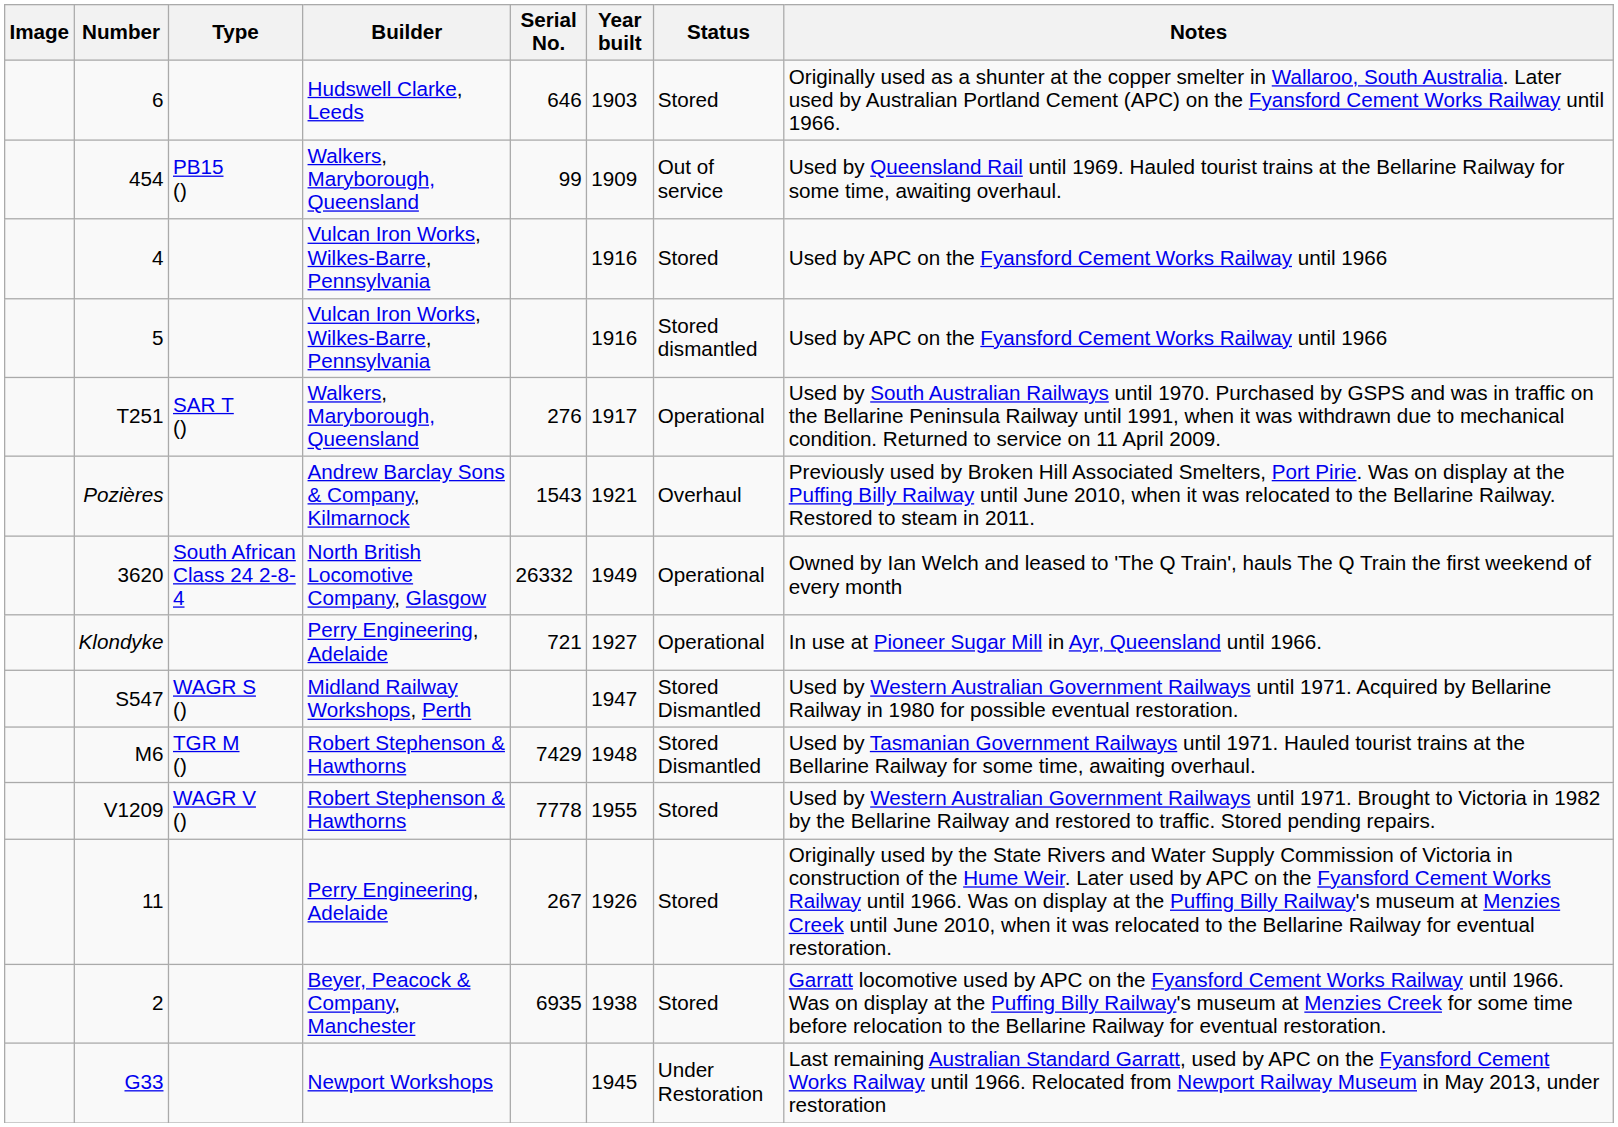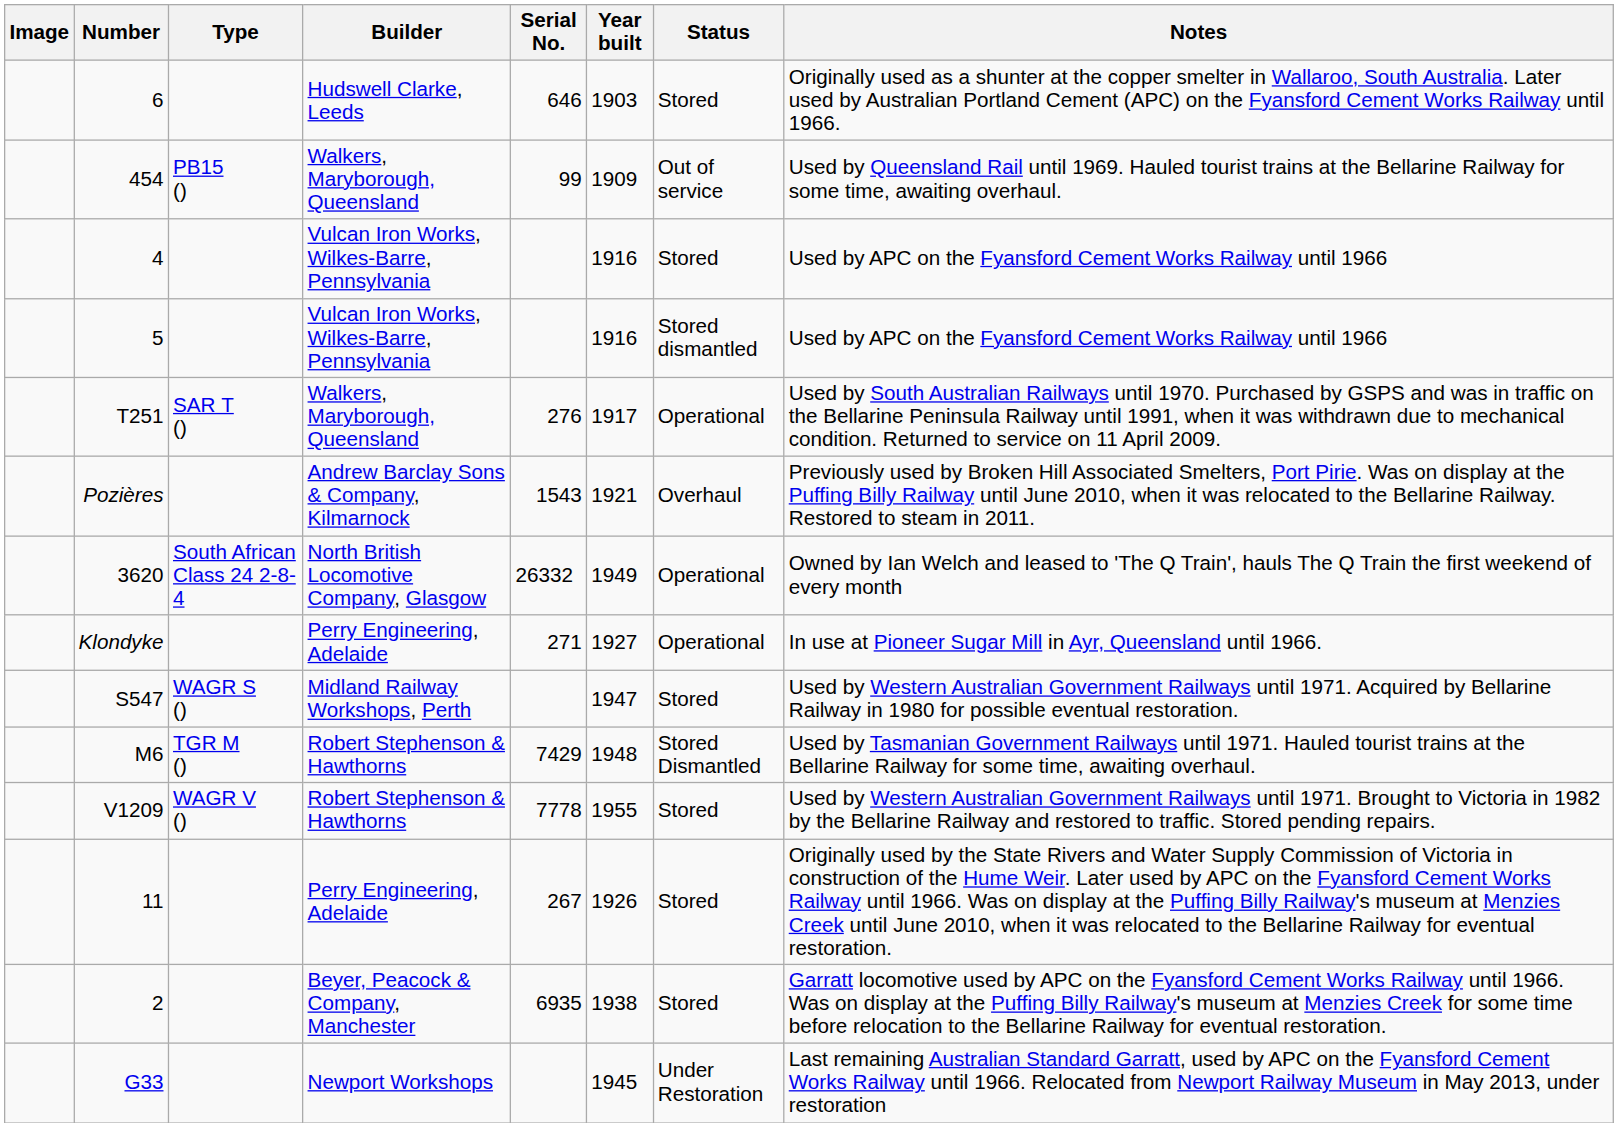Klondyke | Serial No.: 721 -> 271
S547 | Status: Stored Dismantled -> Stored
